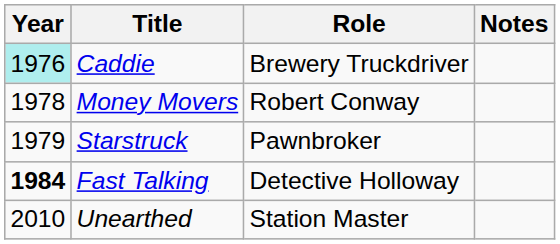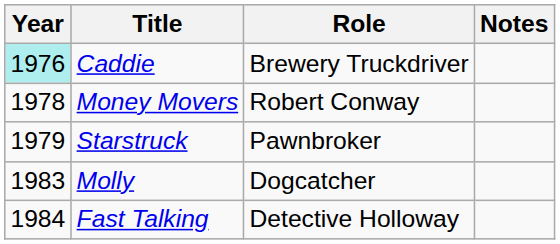+ row: 1983 | Molly | Dogcatcher
Fast Talking | Year: bold -> normal
- row: 2010 | Unearthed | Station Master
